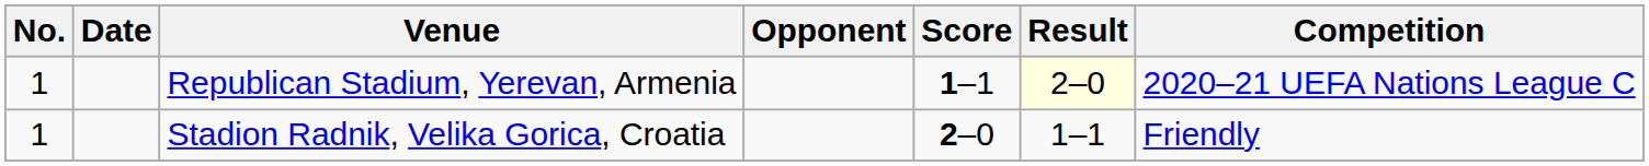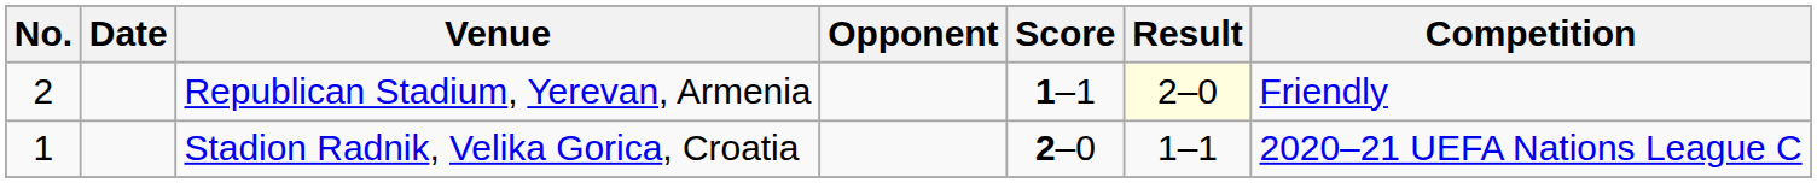Republican Stadium, Yerevan, Armenia | No.: 1 -> 2
Republican Stadium, Yerevan, Armenia | Competition: 2020–21 UEFA Nations League C -> Friendly
Stadion Radnik, Velika Gorica, Croatia | Competition: Friendly -> 2020–21 UEFA Nations League C
